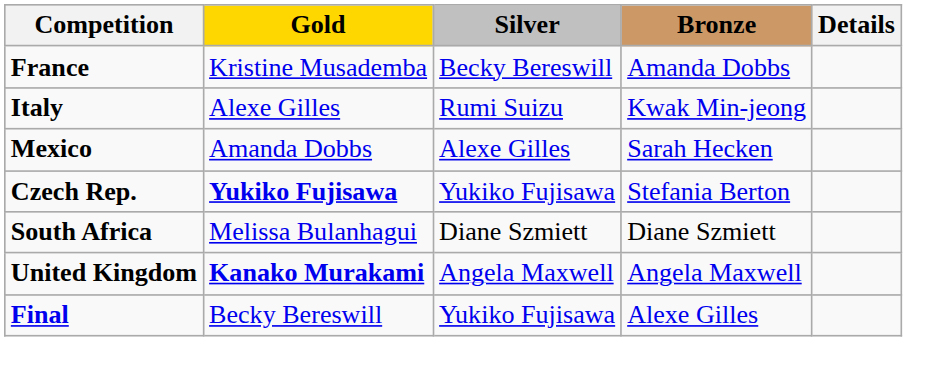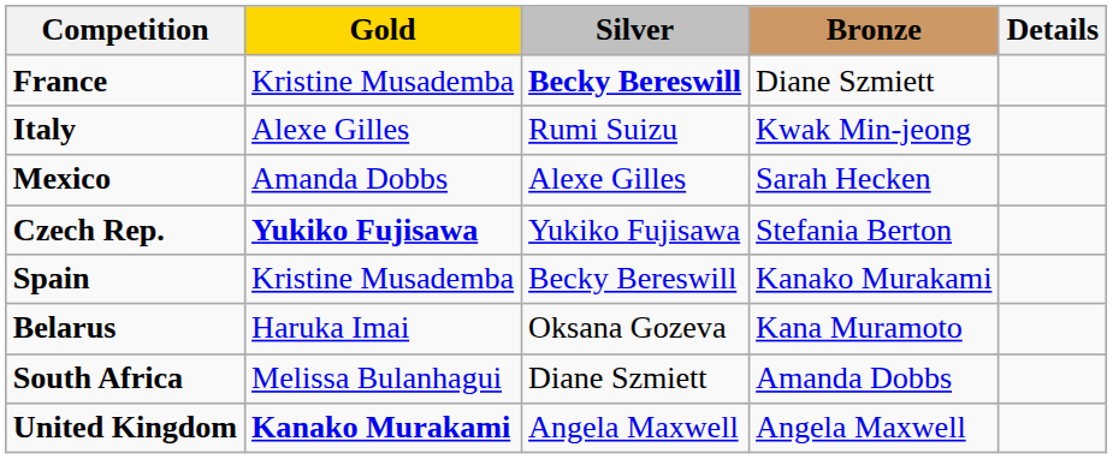France | Silver: normal -> bold
France | Bronze: Amanda Dobbs -> Diane Szmiett
+ row: Spain | Kristine Musademba | Becky Bereswill | Kanako Murakami
+ row: Belarus | Haruka Imai | Oksana Gozeva | Kana Muramoto
South Africa | Bronze: Diane Szmiett -> Amanda Dobbs
- row: Final | Becky Bereswill | Yukiko Fujisawa | Alexe Gilles
